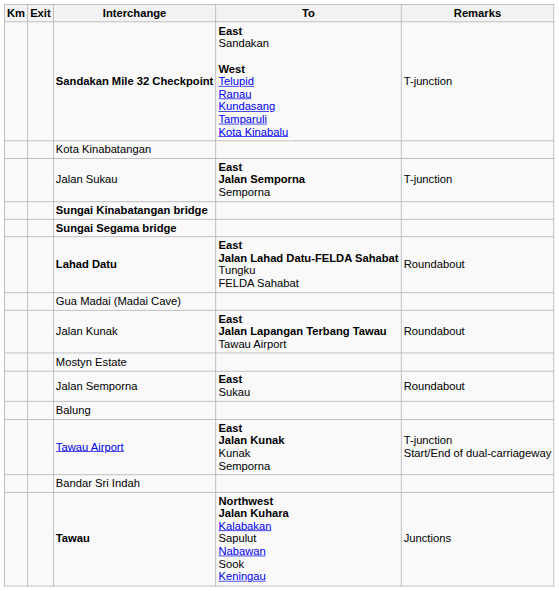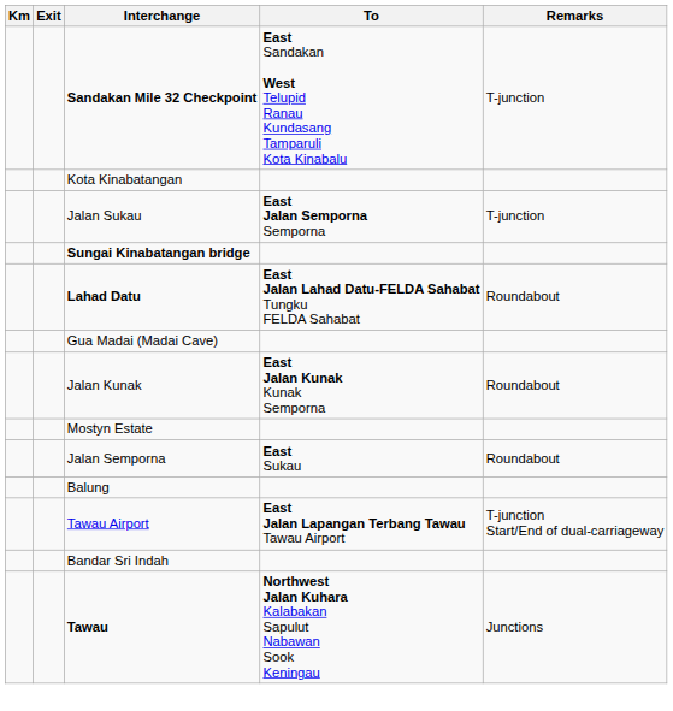- row: Sungai Segama bridge
Jalan Kunak | To: East Jalan Lapangan Terbang Tawau Tawau Airport -> East Jalan Kunak Kunak Semporna
Tawau Airport | To: East Jalan Kunak Kunak Semporna -> East Jalan Lapangan Terbang Tawau Tawau Airport
